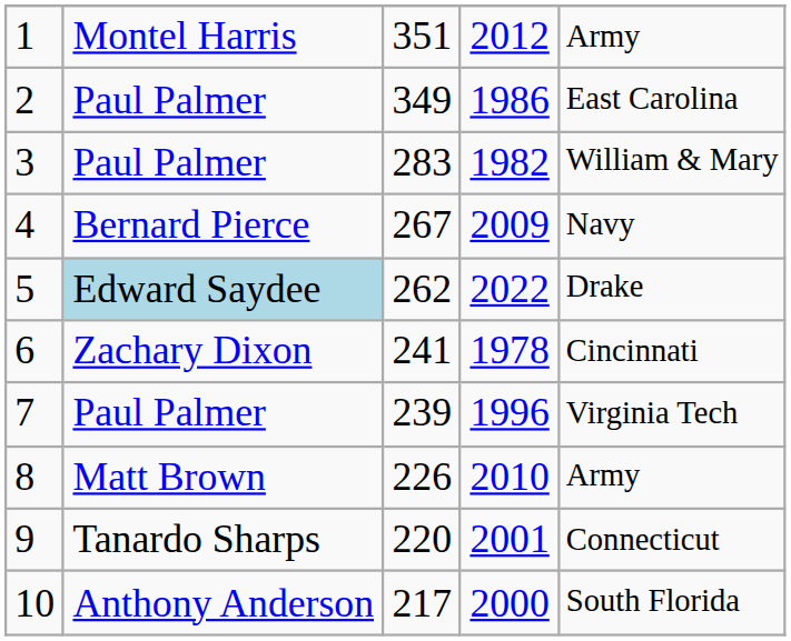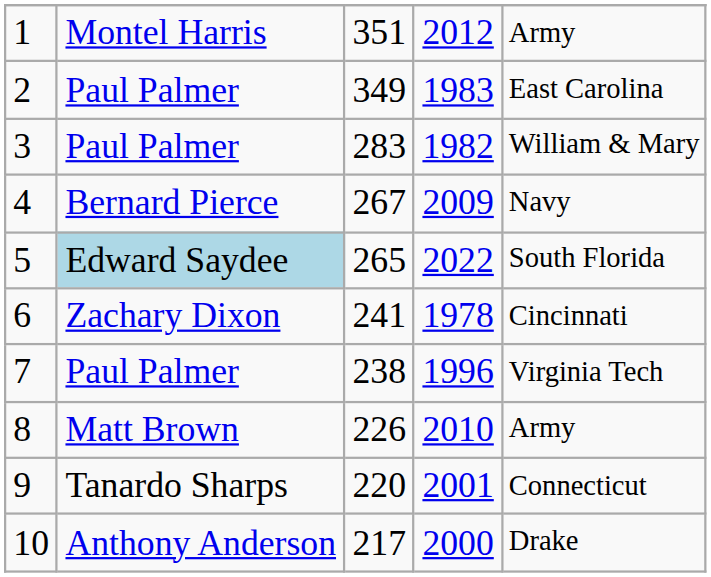2 | column 4: 1986 -> 1983
5 | column 3: 262 -> 265
5 | column 5: Drake -> South Florida
7 | column 3: 239 -> 238
10 | column 5: South Florida -> Drake
